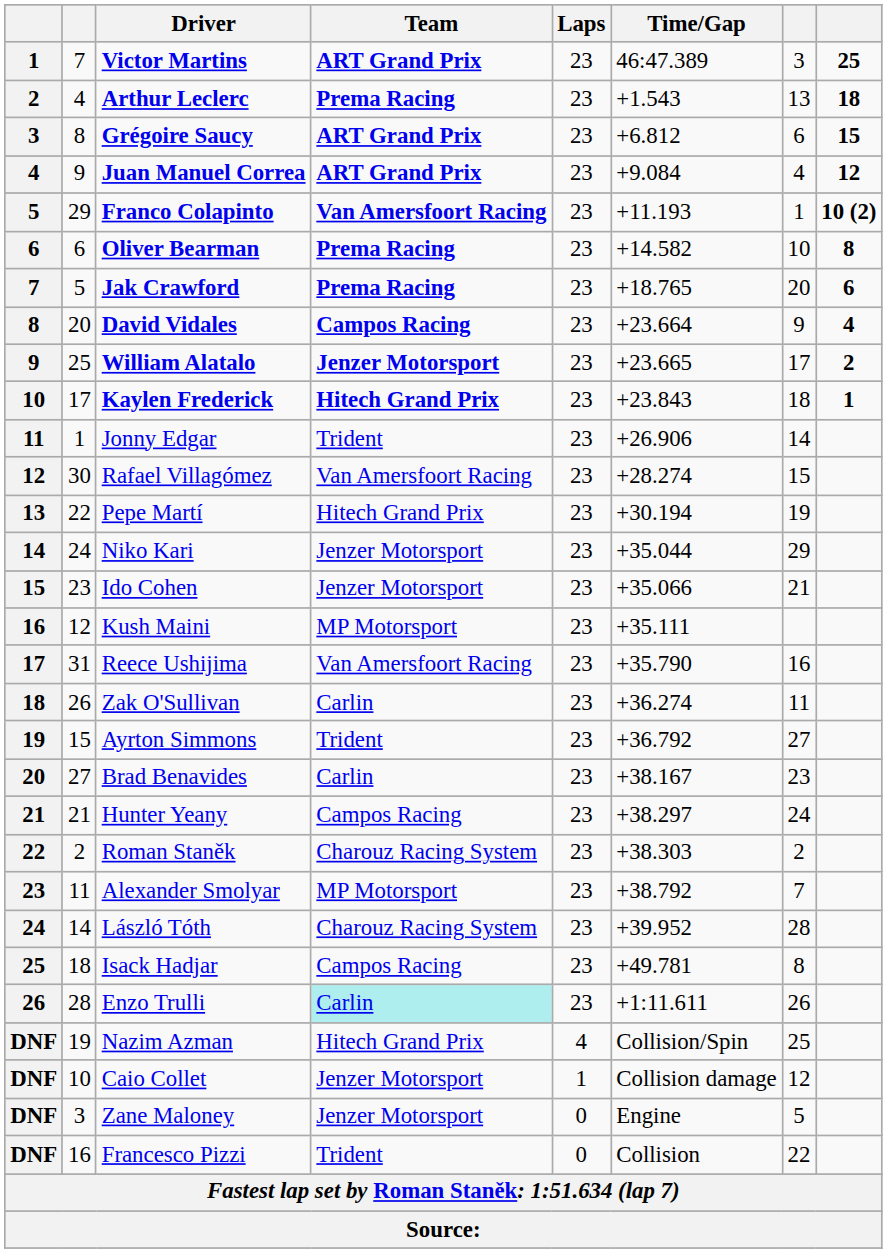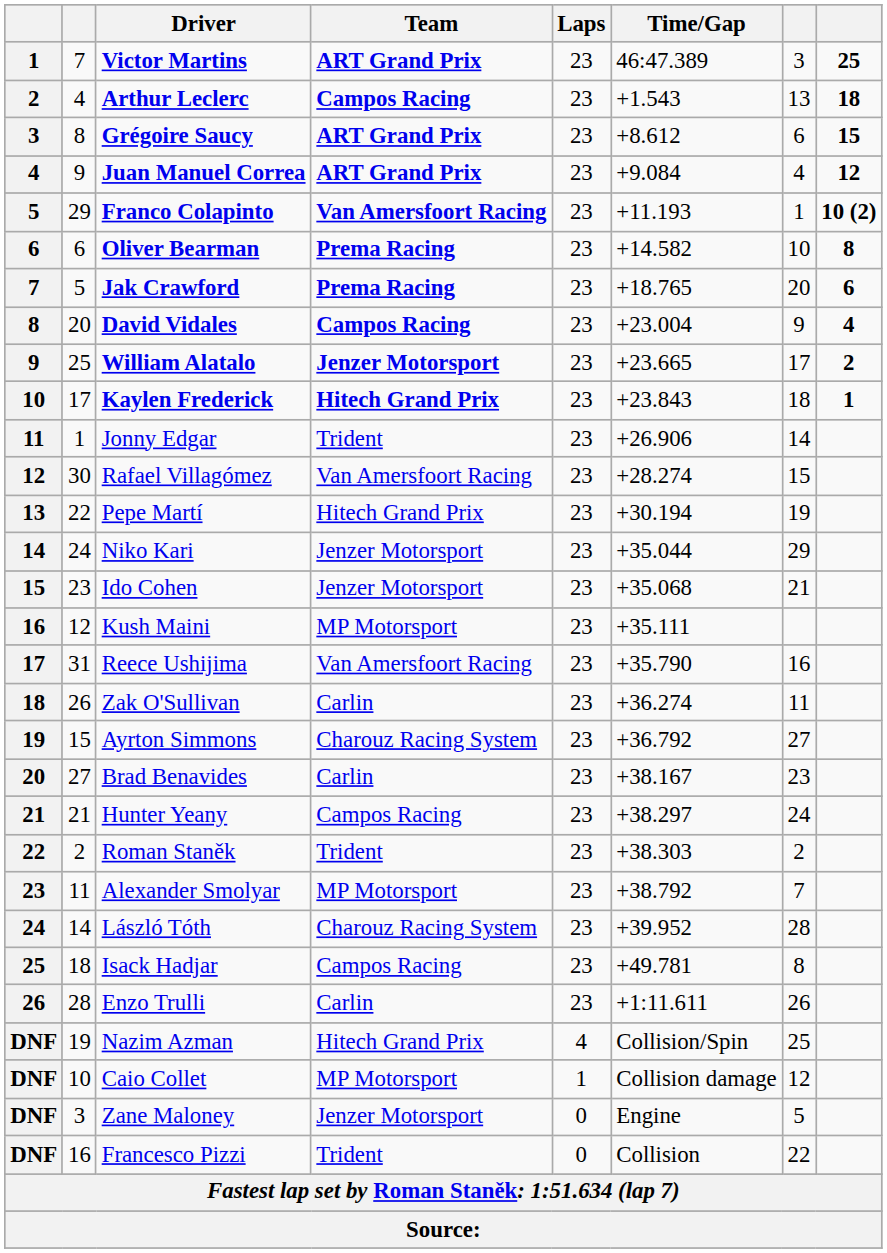Arthur Leclerc | Team: Prema Racing -> Campos Racing
Grégoire Saucy | Time/Gap: +6.812 -> +8.612
David Vidales | Time/Gap: +23.664 -> +23.004
Ido Cohen | Time/Gap: +35.066 -> +35.068
Ayrton Simmons | Team: Trident -> Charouz Racing System
Roman Staněk | Team: Charouz Racing System -> Trident
Enzo Trulli | Team: paleturquoise background -> no background
Caio Collet | Team: Jenzer Motorsport -> MP Motorsport
